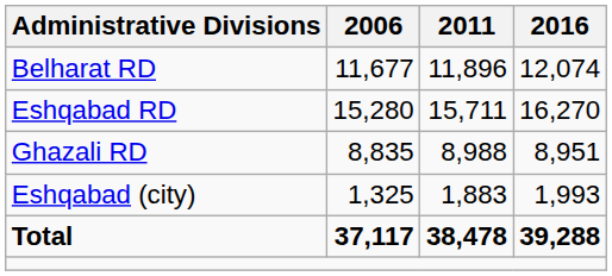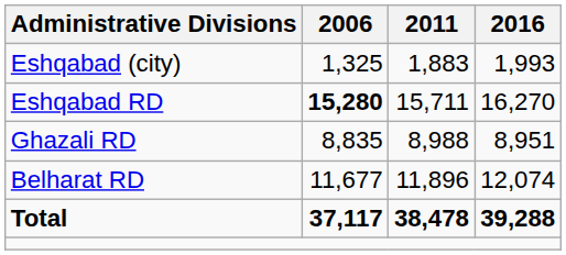rows swapped: Belharat RD <-> Eshqabad (city)
Eshqabad RD | 2006: normal -> bold
